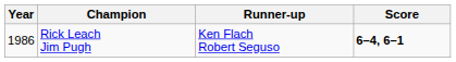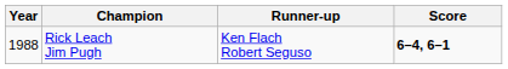Rick Leach Jim Pugh | Year: 1986 -> 1988
